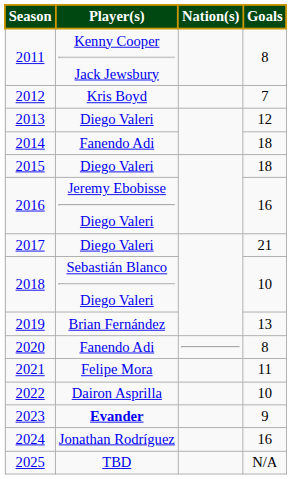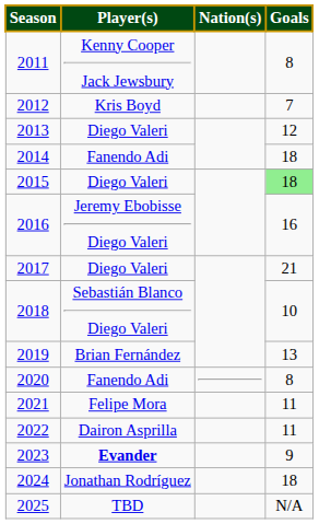2015 | Goals: no background -> lightgreen background
2022 | Goals: 10 -> 11
2024 | Goals: 16 -> 18
